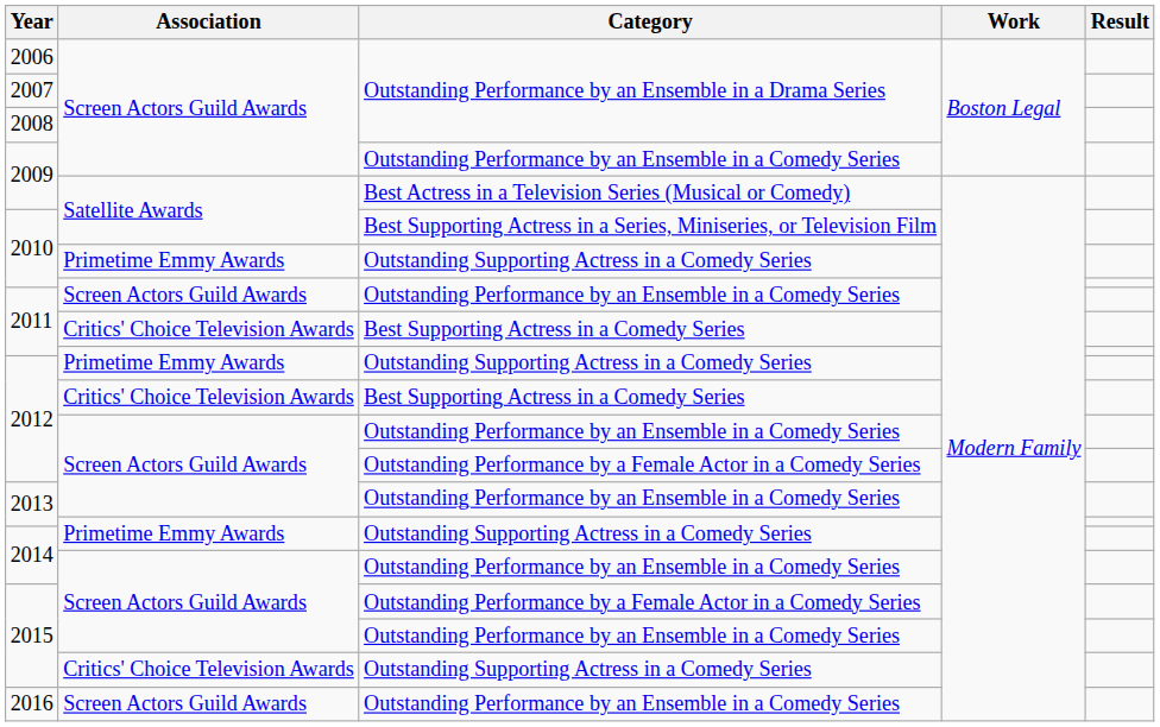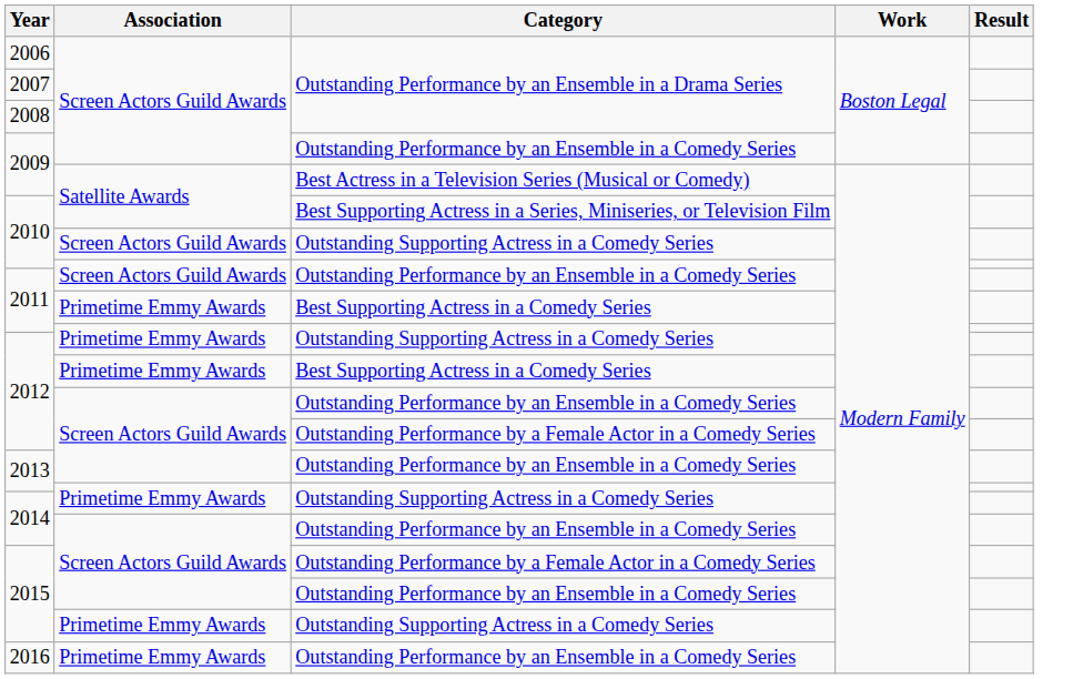2010 / Outstanding Supporting Actress in a Comedy Series | Association: Primetime Emmy Awards -> Screen Actors Guild Awards
2011 / Best Supporting Actress in a Comedy Series | Association: Critics' Choice Television Awards -> Primetime Emmy Awards
2012 / Best Supporting Actress in a Comedy Series | Association: Critics' Choice Television Awards -> Primetime Emmy Awards
2015 / Outstanding Supporting Actress in a Comedy Series | Association: Critics' Choice Television Awards -> Primetime Emmy Awards
2016 | Association: Screen Actors Guild Awards -> Primetime Emmy Awards
